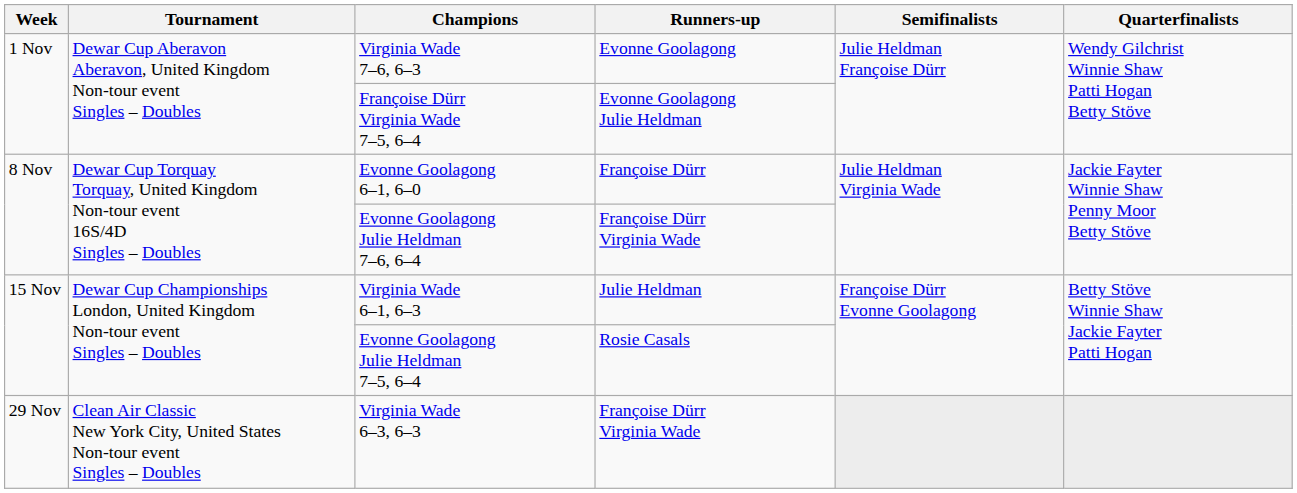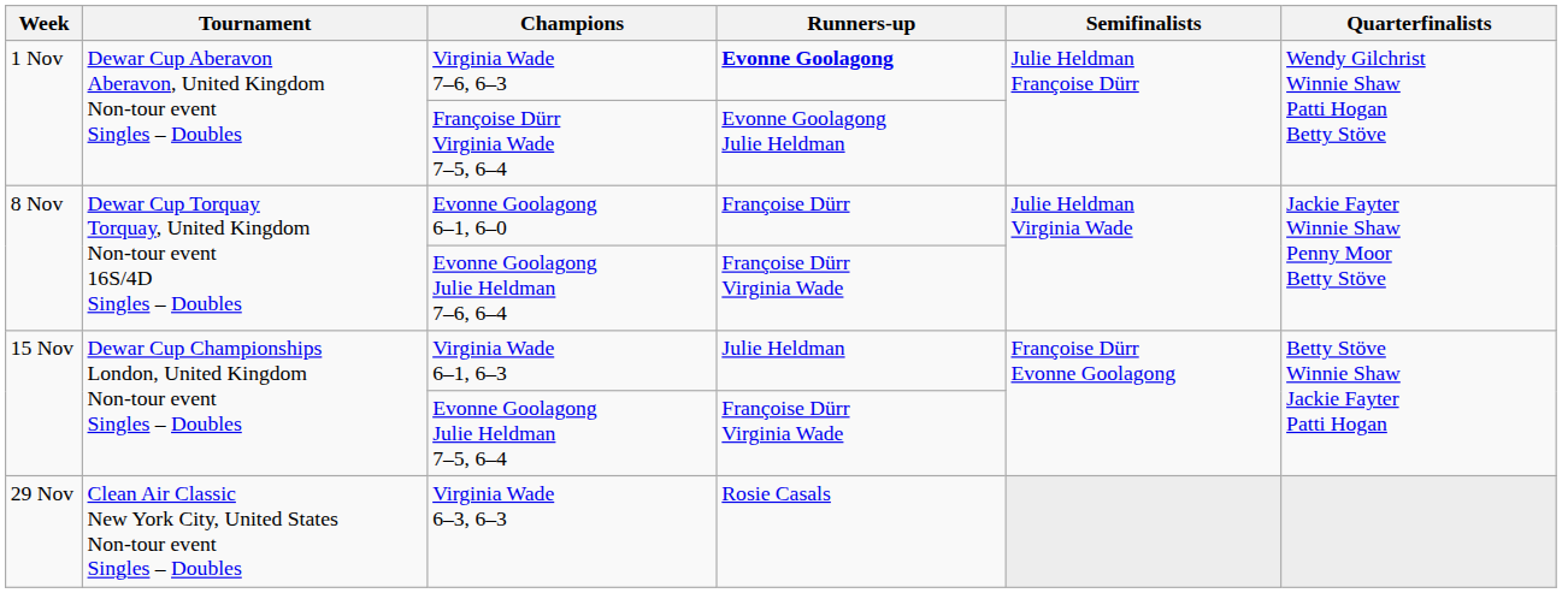Virginia Wade 7–6, 6–3 | Runners-up: normal -> bold
Evonne Goolagong Julie Heldman 7–5, 6–4 | Runners-up: Rosie Casals -> Françoise Dürr Virginia Wade
Virginia Wade 6–3, 6–3 | Runners-up: Françoise Dürr Virginia Wade -> Rosie Casals
